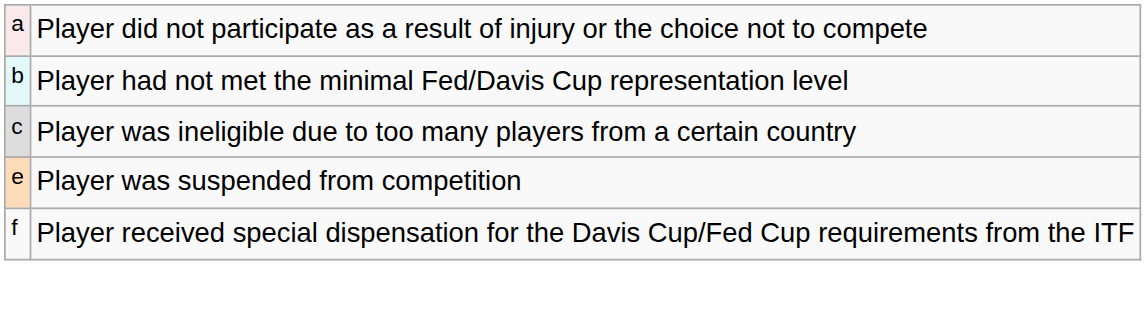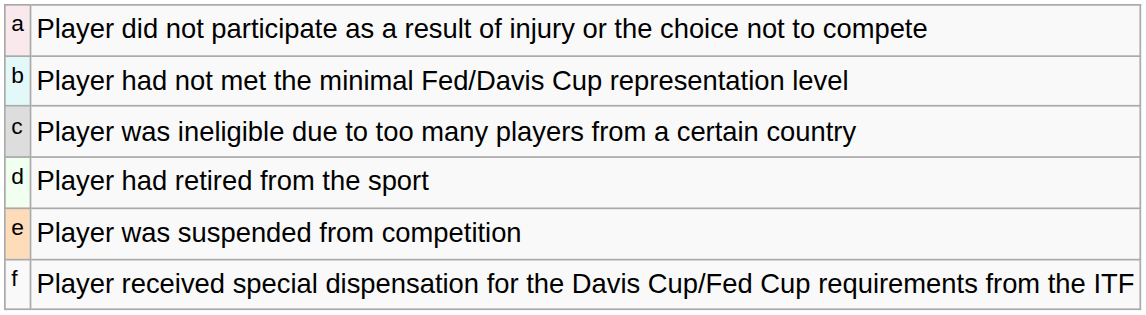+ row: d | Player had retired from the sport
